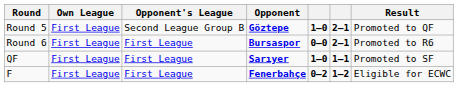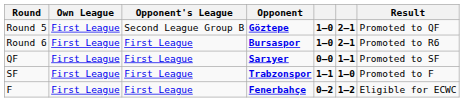Round 6 | column 5: 0–0 -> 1–0
QF | column 5: 1–0 -> 0–0
+ row: SF | First League | First League | Trabzonspor | 1–1 | 1–0 | Promoted to F
